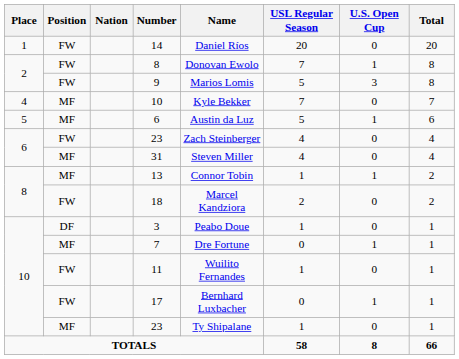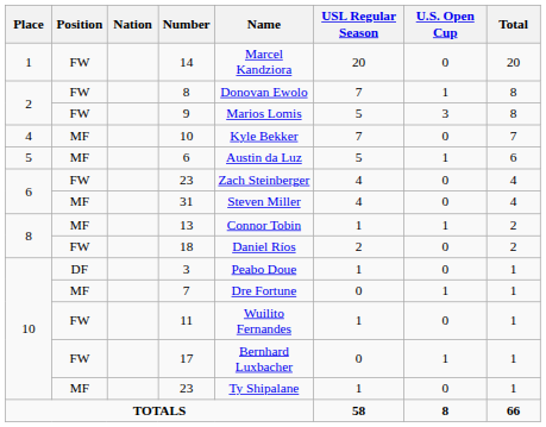14 | Name: Daniel Ríos -> Marcel Kandziora
18 | Name: Marcel Kandziora -> Daniel Ríos
